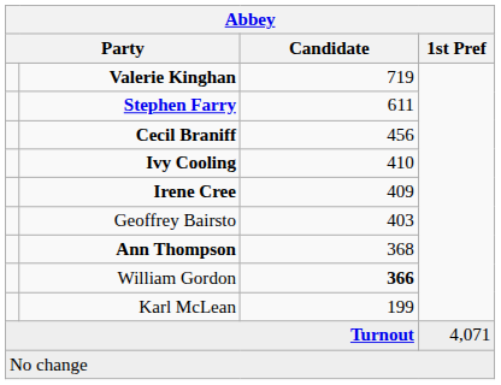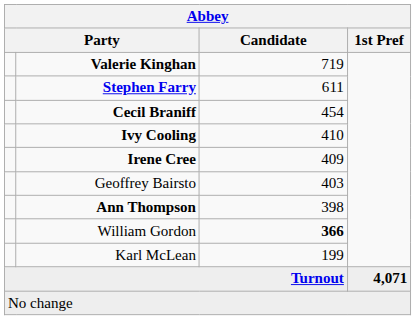Cecil Braniff | Candidate: 456 -> 454
Ann Thompson | Candidate: 368 -> 398
Turnout | 1st Pref: normal -> bold
